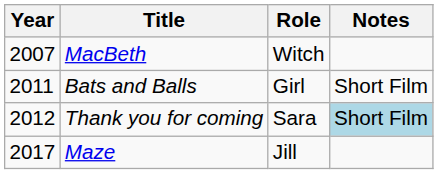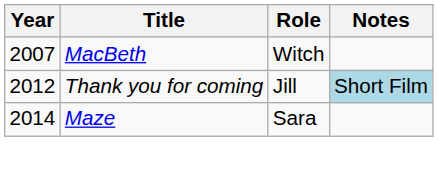- row: 2011 | Bats and Balls | Girl | Short Film
Thank you for coming | Role: Sara -> Jill
Maze | Year: 2017 -> 2014
Maze | Role: Jill -> Sara
